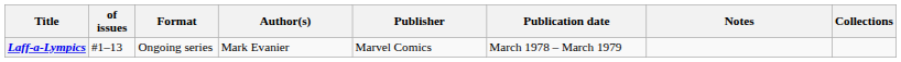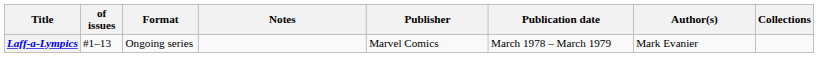columns swapped: Author(s) <-> Notes
